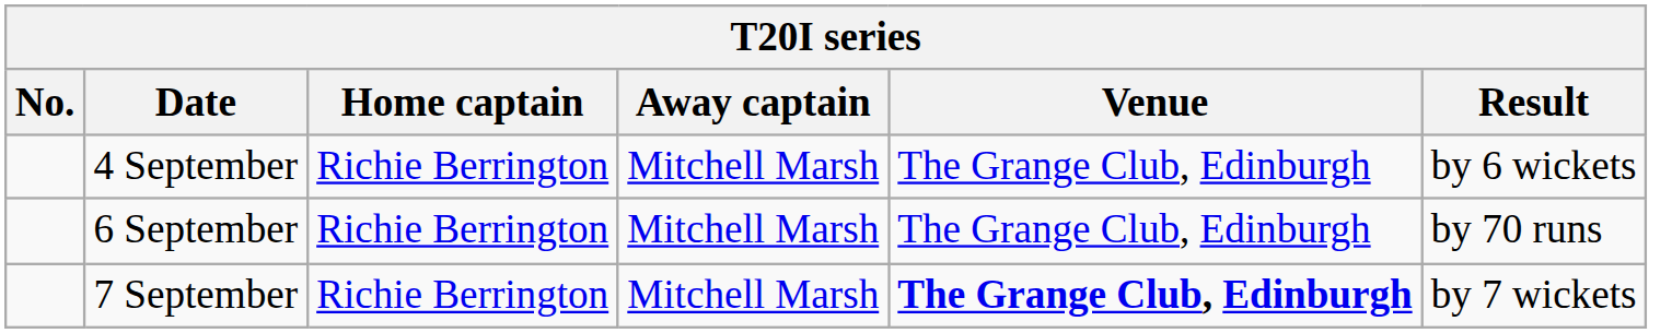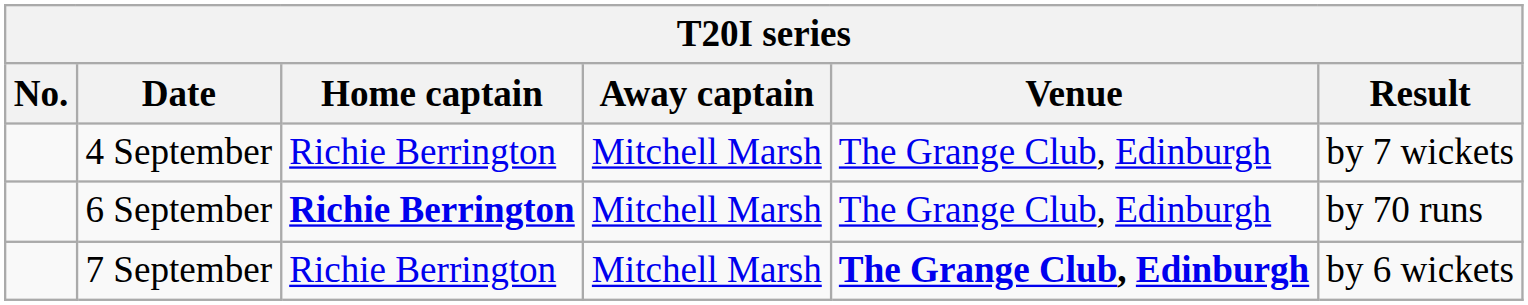4 September | Result: by 6 wickets -> by 7 wickets
6 September | Home captain: normal -> bold
7 September | Result: by 7 wickets -> by 6 wickets
